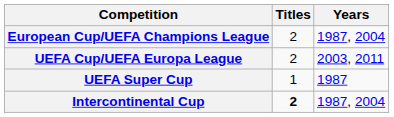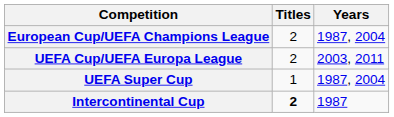UEFA Super Cup | Years: 1987 -> 1987, 2004
Intercontinental Cup | Years: 1987, 2004 -> 1987
